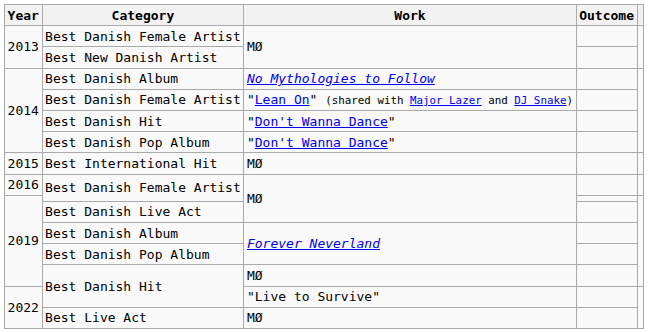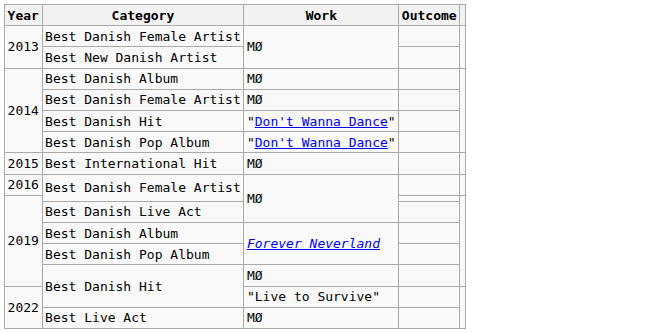2014 / Best Danish Album | Work: No Mythologies to Follow -> MØ
2014 / Best Danish Female Artist | Work: "Lean On" (shared with Major Lazer and DJ Snake) -> MØ
